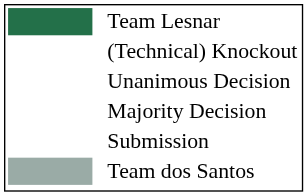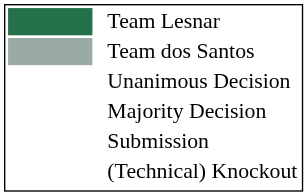rows swapped: Team dos Santos <-> (Technical) Knockout
